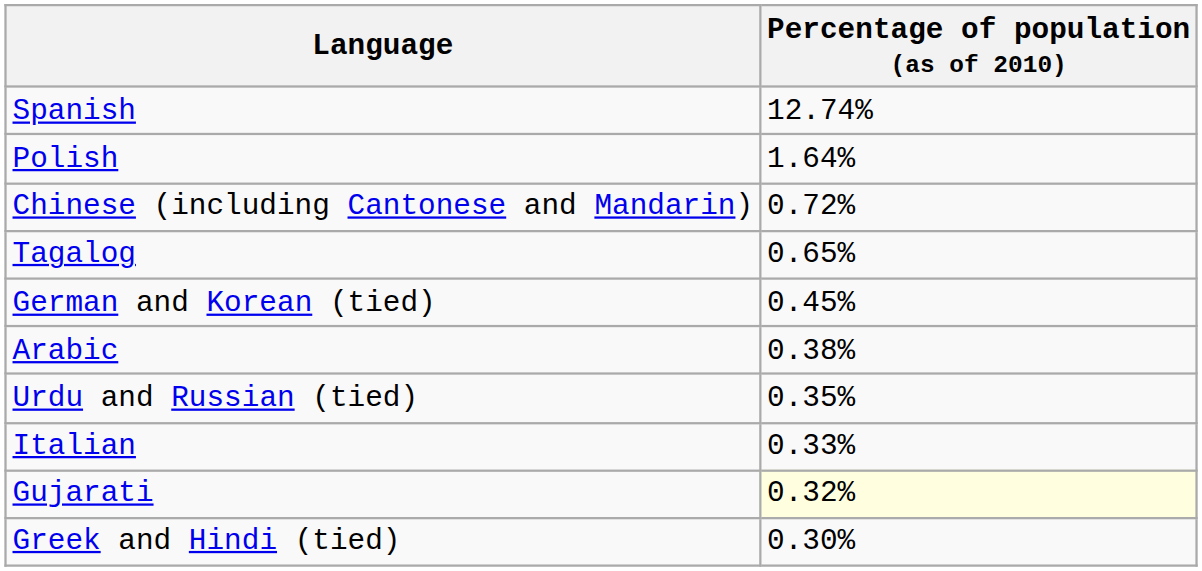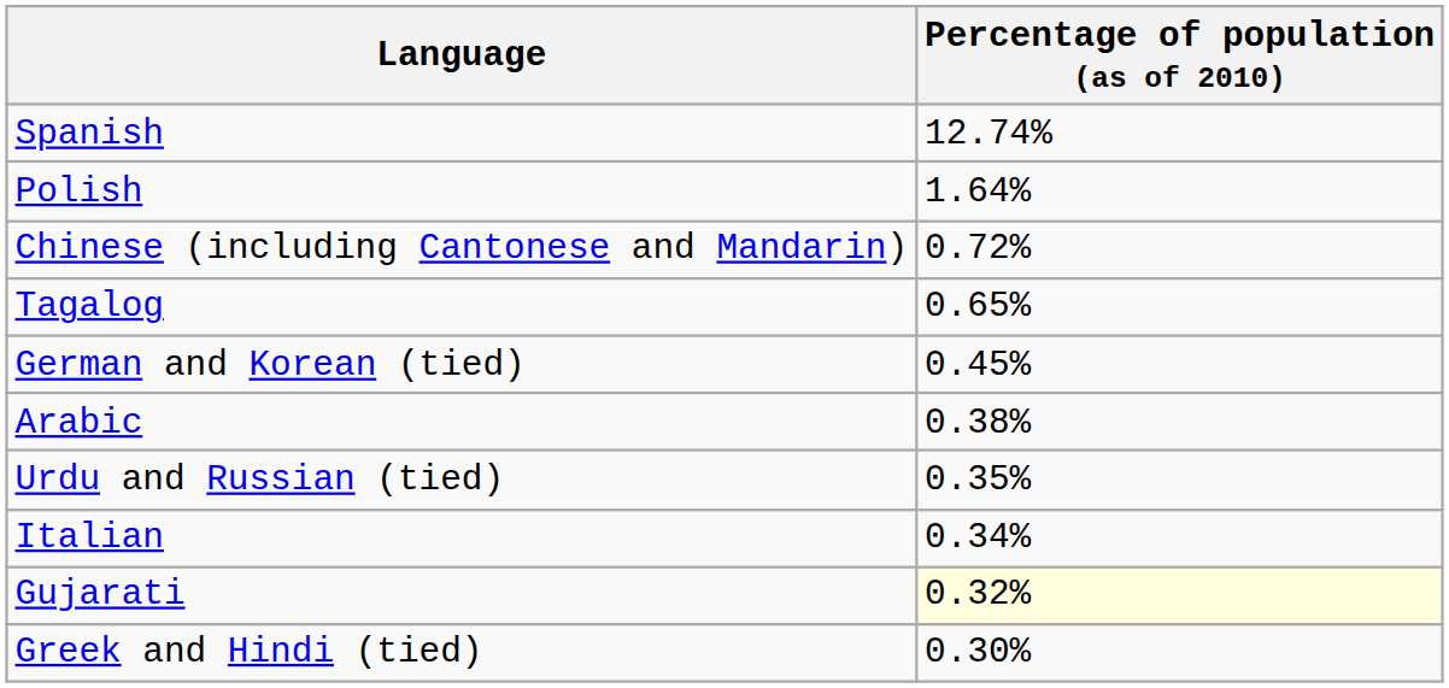Italian | Percentage of population (as of 2010): 0.33% -> 0.34%
